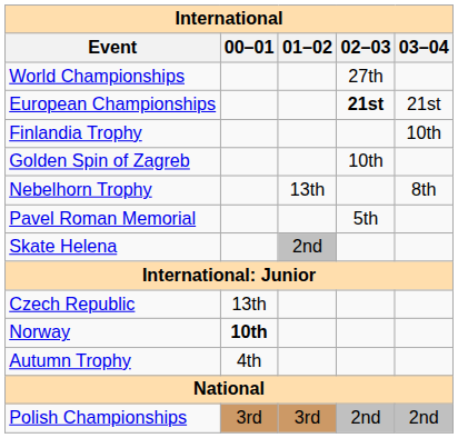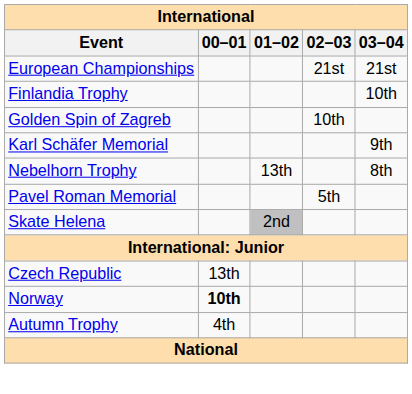- row: World Championships | 27th
European Championships | 02–03: bold -> normal
+ row: Karl Schäfer Memorial | 9th
- row: Polish Championships | 3rd | 3rd | 2nd | 2nd
